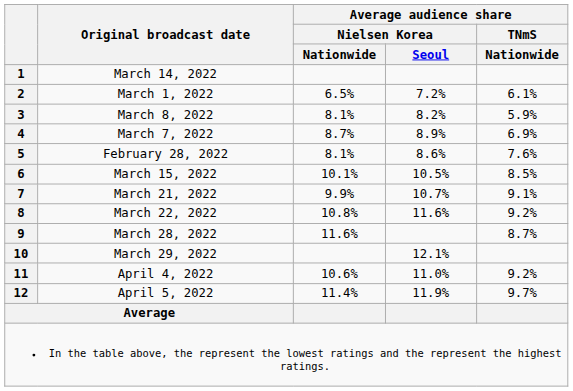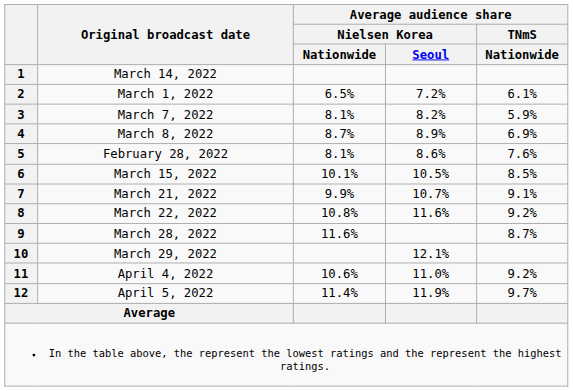3 | Original broadcast date: March 8, 2022 -> March 7, 2022
4 | Original broadcast date: March 7, 2022 -> March 8, 2022
